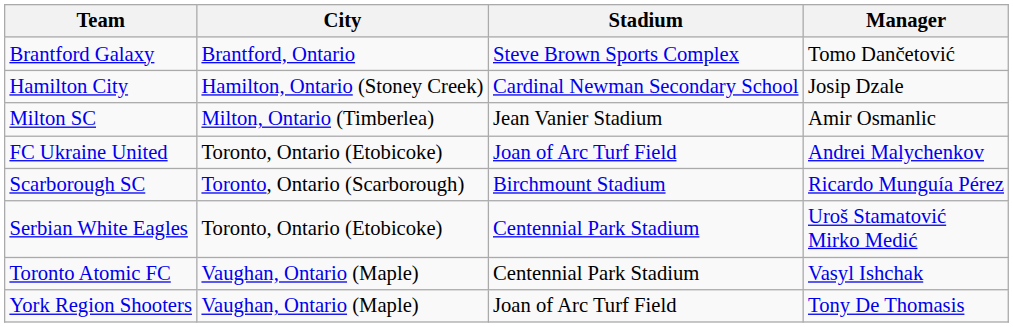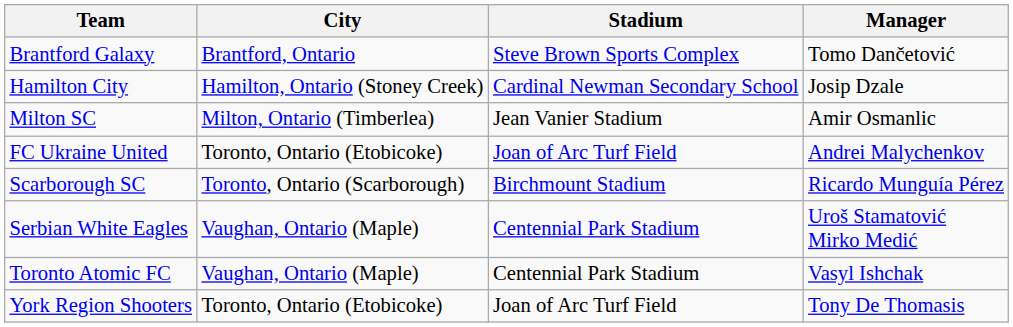Serbian White Eagles | City: Toronto, Ontario (Etobicoke) -> Vaughan, Ontario (Maple)
York Region Shooters | City: Vaughan, Ontario (Maple) -> Toronto, Ontario (Etobicoke)
